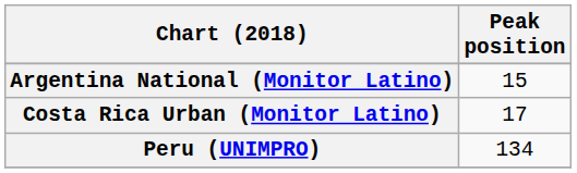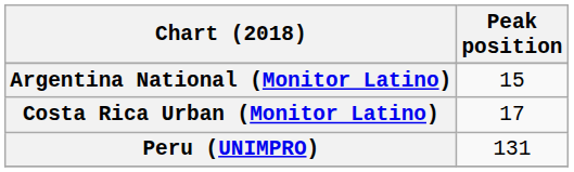Peru (UNIMPRO) | Peak position: 134 -> 131
